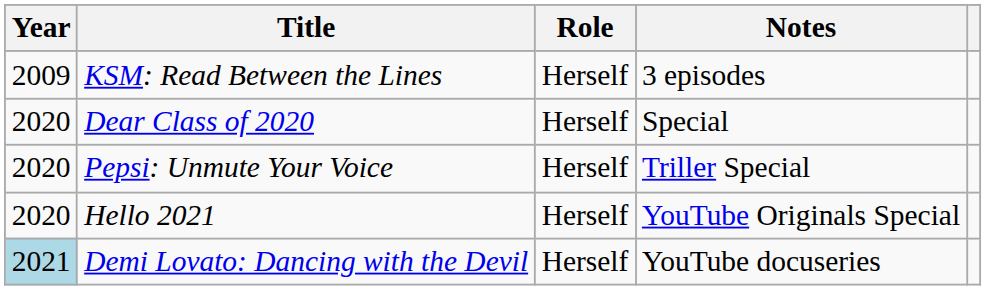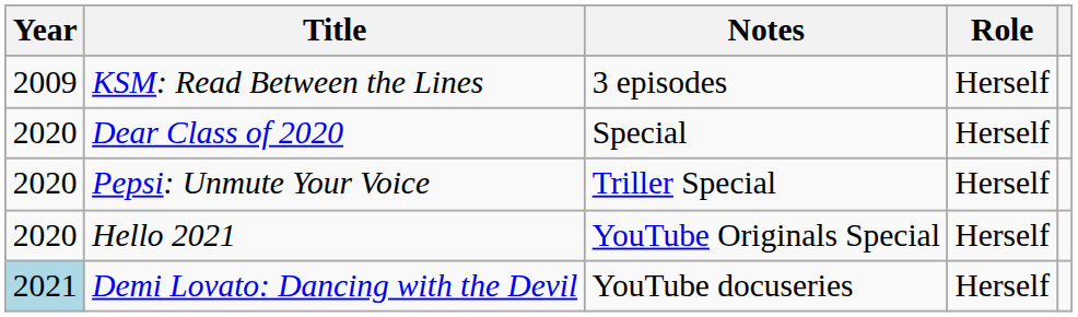columns swapped: Role <-> Notes
